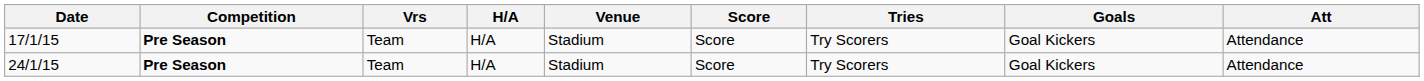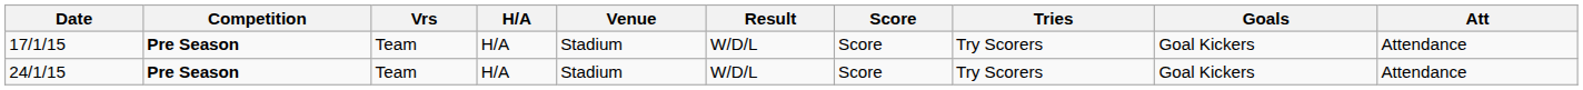+ column: Result | W/D/L | W/D/L
